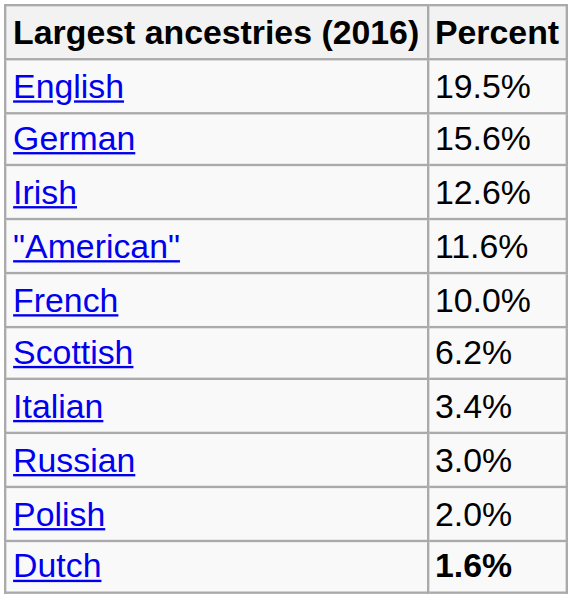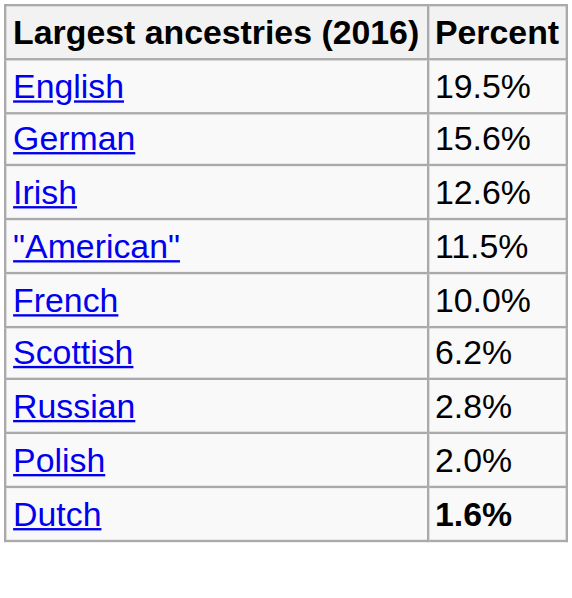"American" | Percent: 11.6% -> 11.5%
- row: Italian | 3.4%
Russian | Percent: 3.0% -> 2.8%
